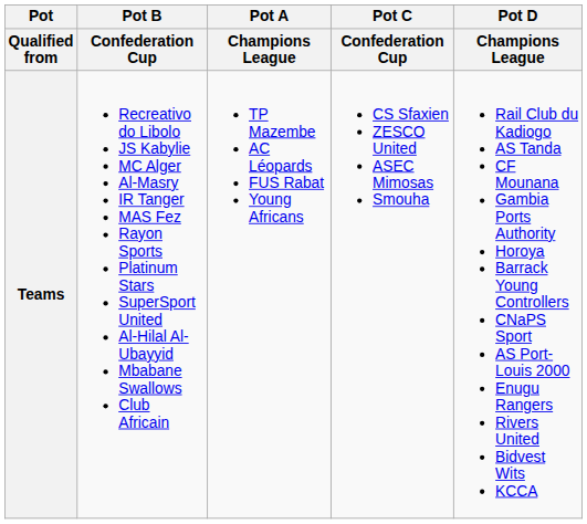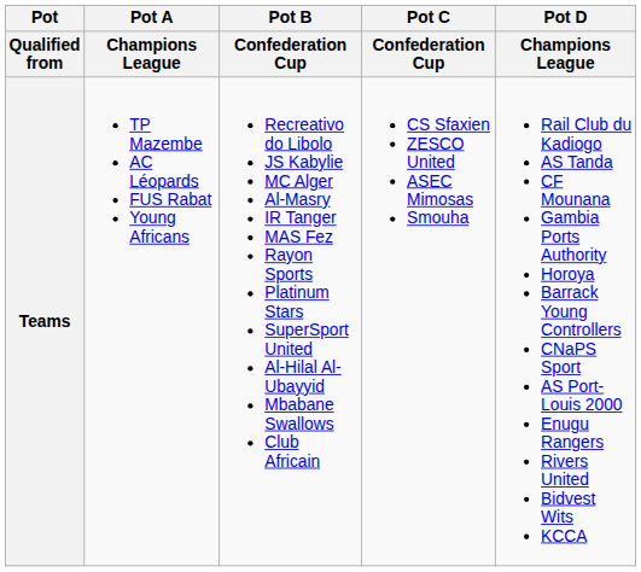columns swapped: Pot A / Champions League <-> Pot B / Confederation Cup
